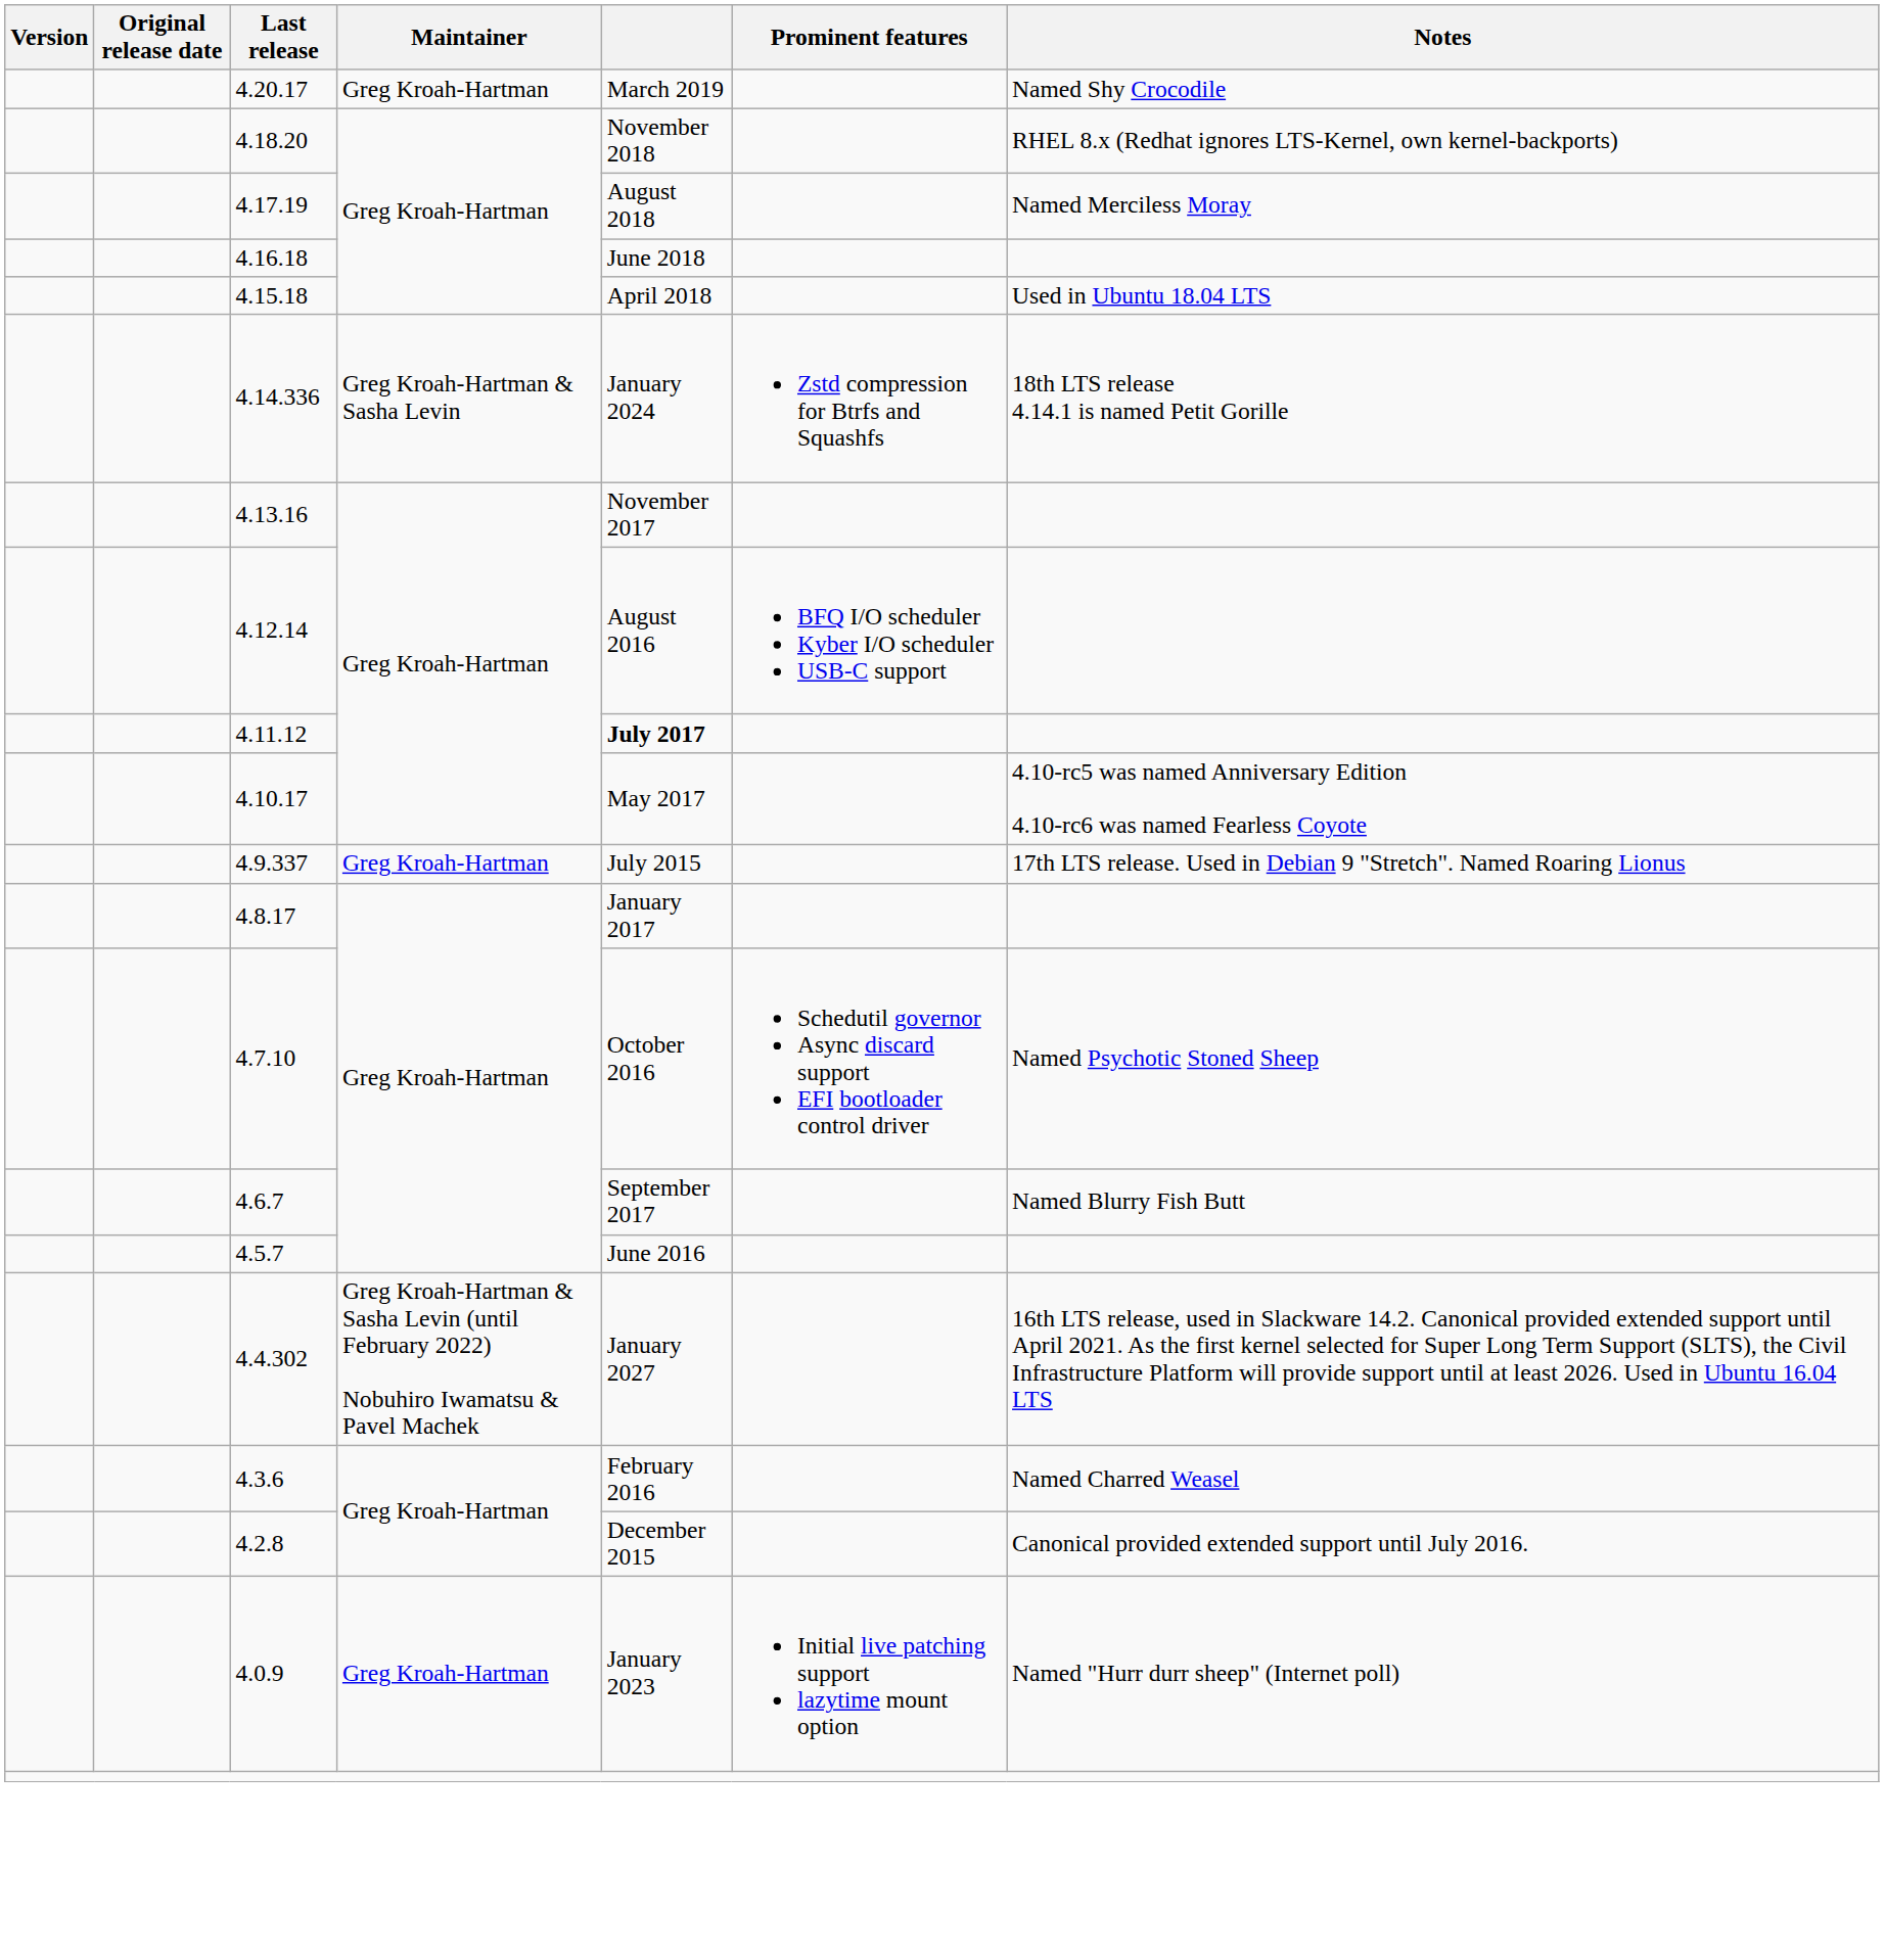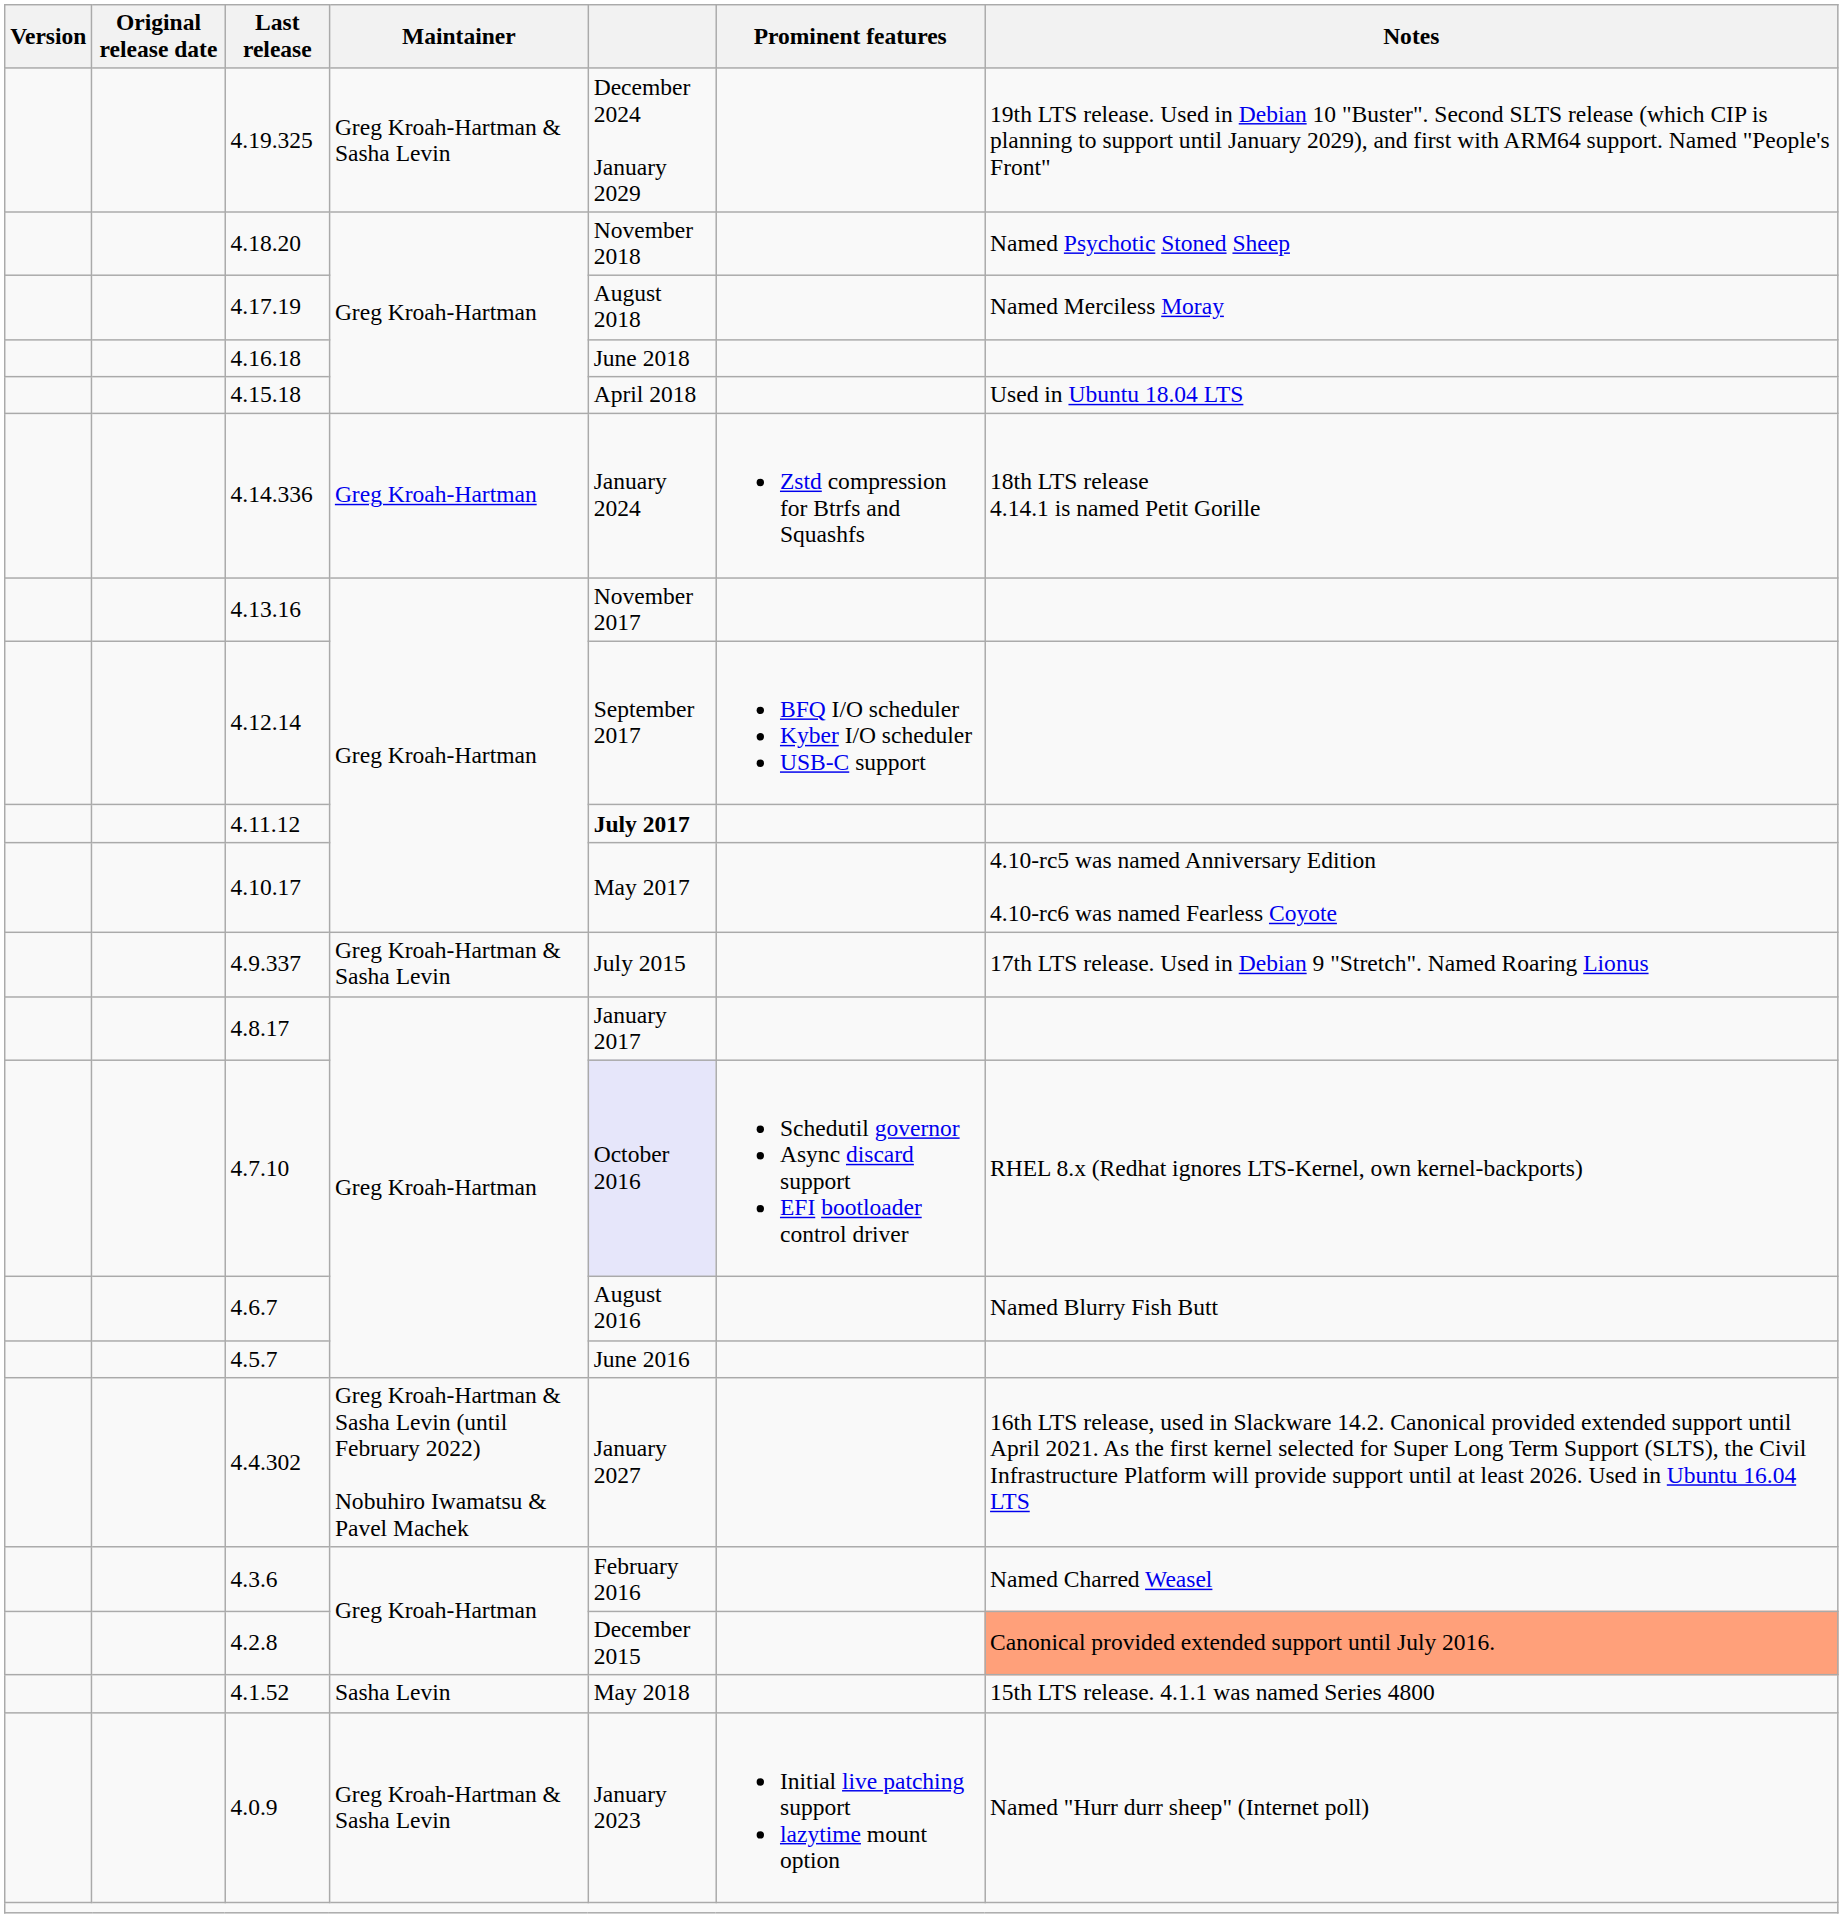- row: 4.20.17 | Greg Kroah-Hartman | March 2019 | Named Shy Crocodile
+ row: 4.19.325 | Greg Kroah-Hartman & Sasha Levin | December 2024 January 2029 | 19th LTS release. Used in Debian 10 "Buster". Second SLTS release (which CIP is planning to support until January 2029), and first with ARM64 support. Named "People's Front"
4.18.20 | Notes: RHEL 8.x (Redhat ignores LTS-Kernel, own kernel-backports) -> Named Psychotic Stoned Sheep
4.14.336 | Maintainer: Greg Kroah-Hartman & Sasha Levin -> Greg Kroah-Hartman
4.12.14 | column 5: August 2016 -> September 2017
4.9.337 | Maintainer: Greg Kroah-Hartman -> Greg Kroah-Hartman & Sasha Levin
4.7.10 | column 5: no background -> lavender background
4.7.10 | Notes: Named Psychotic Stoned Sheep -> RHEL 8.x (Redhat ignores LTS-Kernel, own kernel-backports)
4.6.7 | column 5: September 2017 -> August 2016
4.2.8 | Notes: no background -> lightsalmon background
+ row: 4.1.52 | Sasha Levin | May 2018 | 15th LTS release. 4.1.1 was named Series 4800
4.0.9 | Maintainer: Greg Kroah-Hartman -> Greg Kroah-Hartman & Sasha Levin
